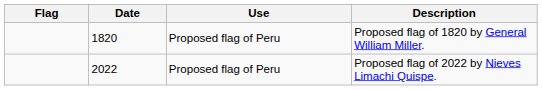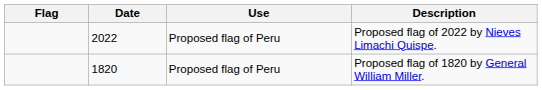rows swapped: Proposed flag of 1820 by General William Miller. <-> Proposed flag of 2022 by Nieves Limachi Quispe.
